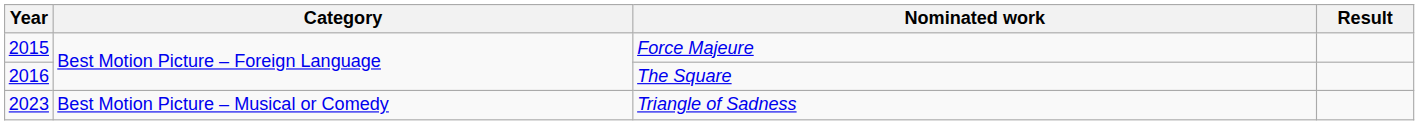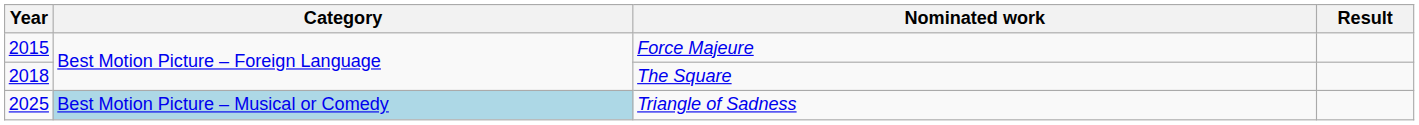The Square | Year: 2016 -> 2018
Triangle of Sadness | Year: 2023 -> 2025
Triangle of Sadness | Category: no background -> lightblue background
